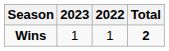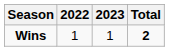columns swapped: 2022 <-> 2023
